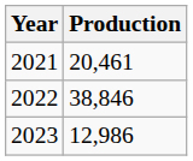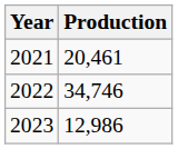2022 | Production: 38,846 -> 34,746
